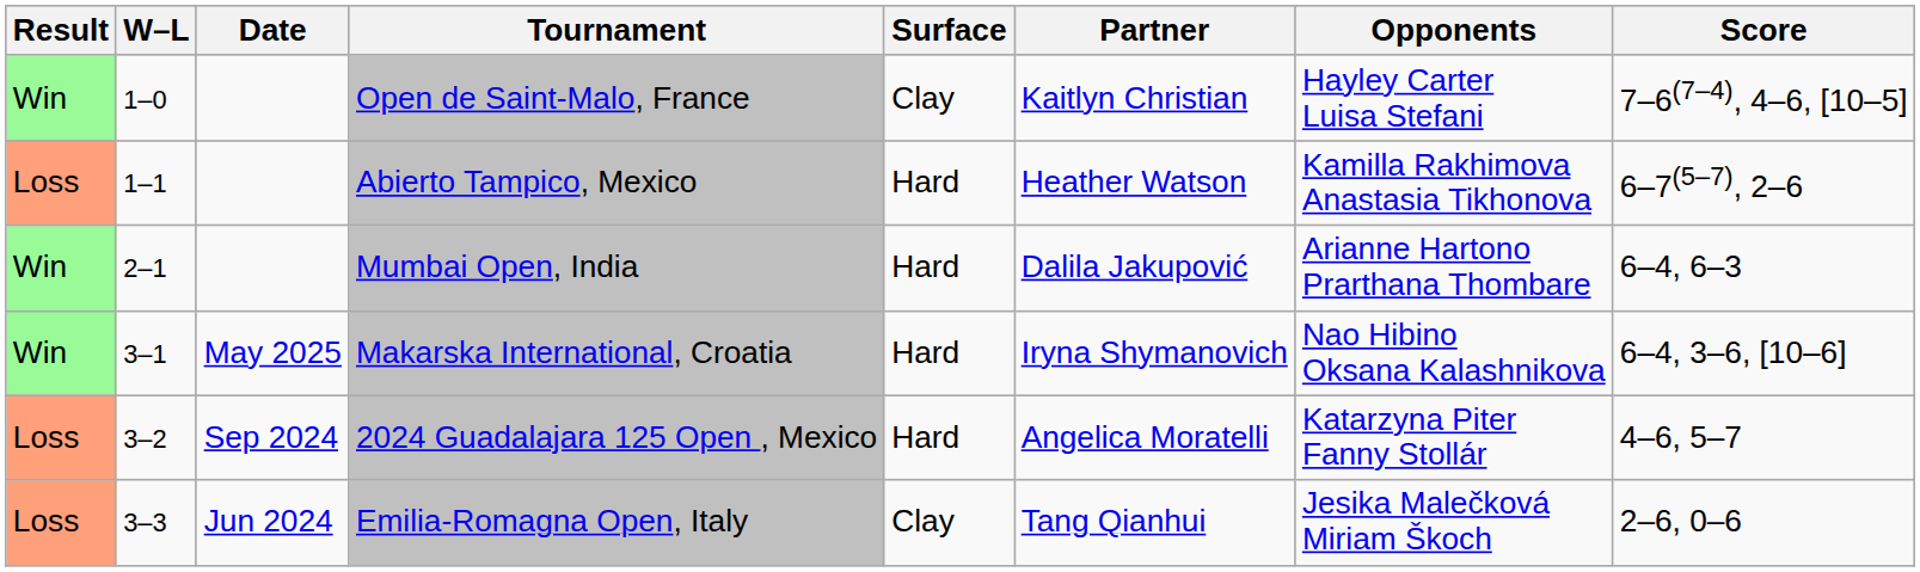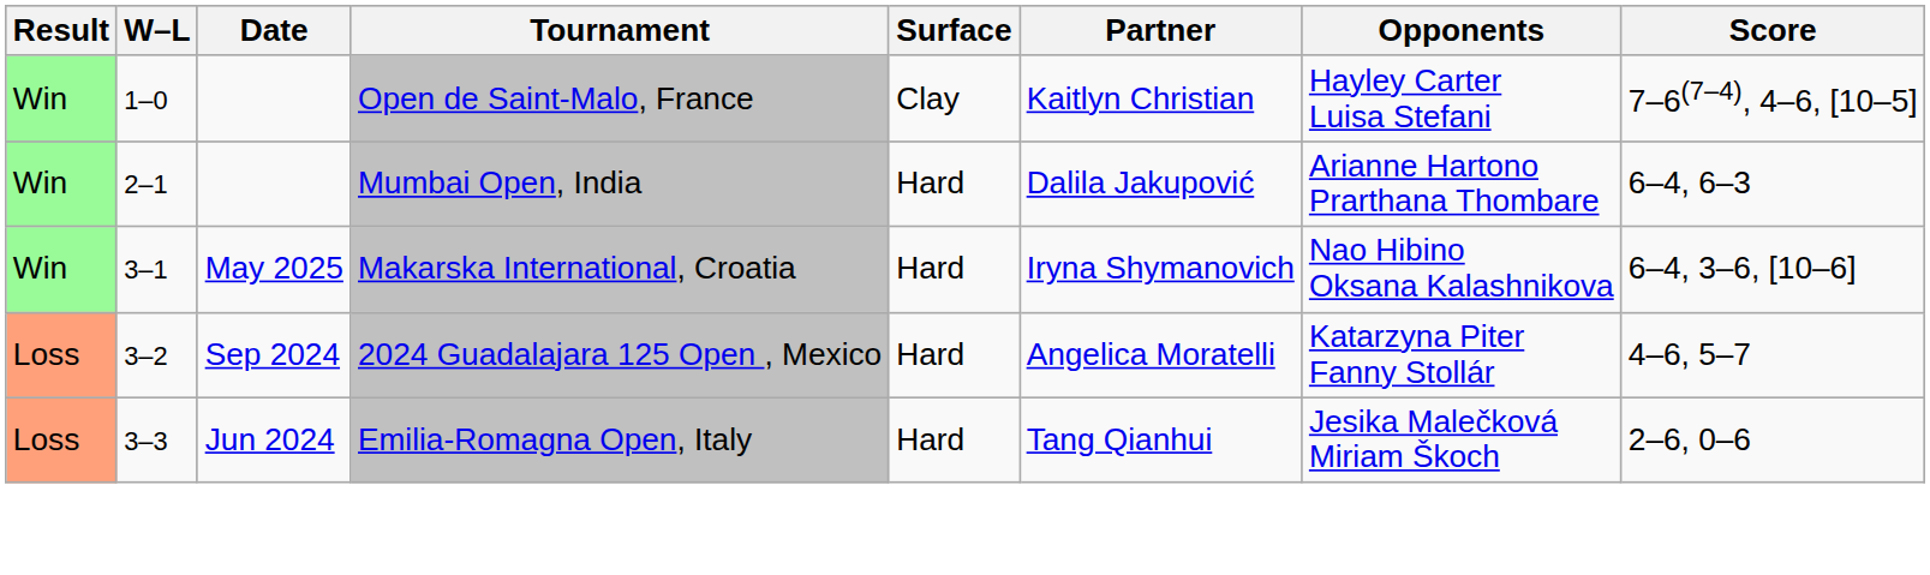- row: Loss | 1–1 | Abierto Tampico, Mexico | Hard | Heather Watson | Kamilla Rakhimova Anastasia Tikhonova | 6–7(5–7), 2–6
Emilia-Romagna Open, Italy | Surface: Clay -> Hard
